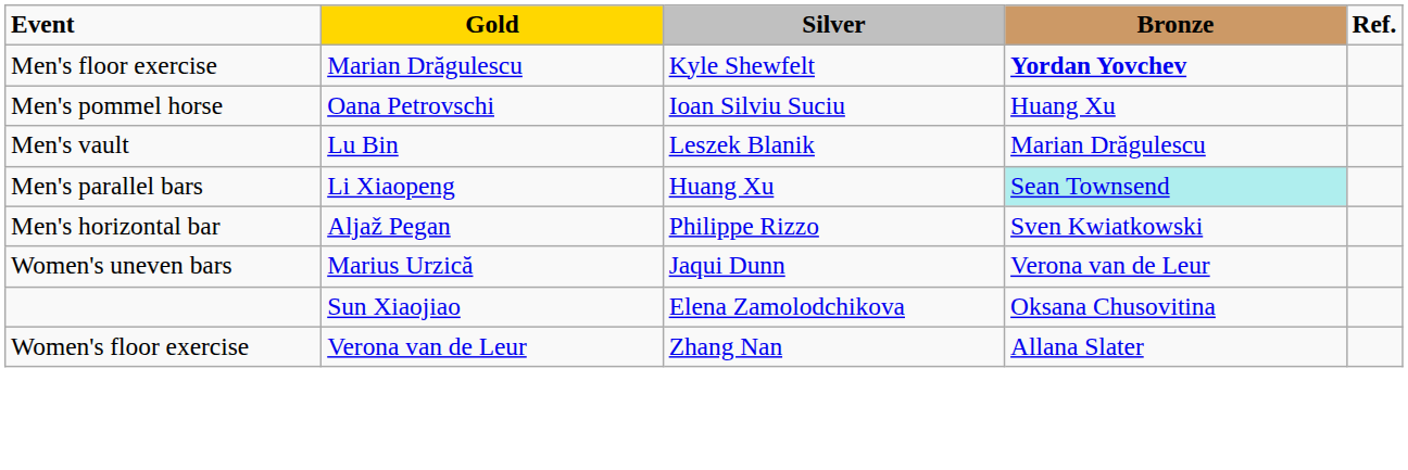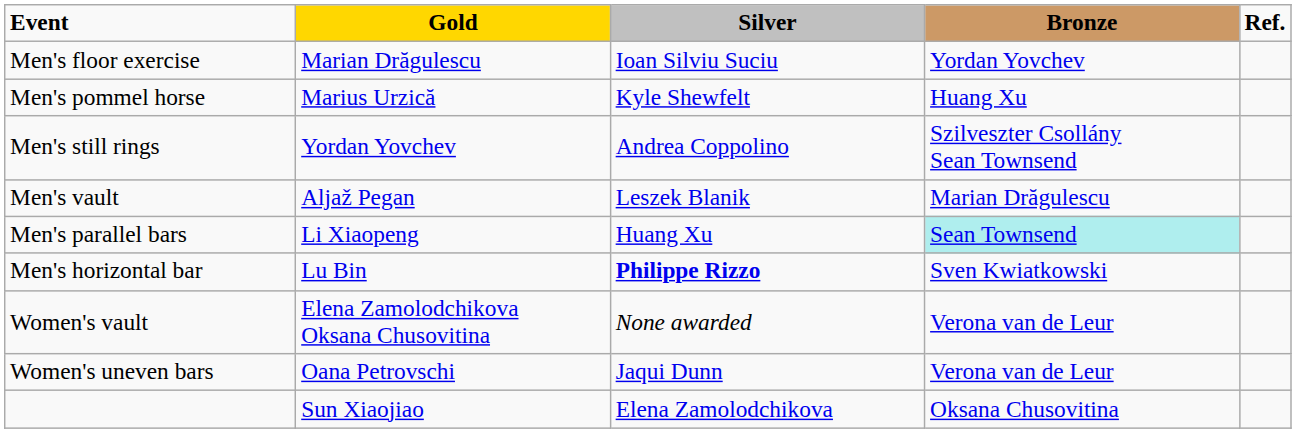Men's floor exercise | Silver: Kyle Shewfelt -> Ioan Silviu Suciu
Men's floor exercise | Bronze: bold -> normal
Men's pommel horse | Gold: Oana Petrovschi -> Marius Urzică
Men's pommel horse | Silver: Ioan Silviu Suciu -> Kyle Shewfelt
+ row: Men's still rings | Yordan Yovchev | Andrea Coppolino | Szilveszter Csollány Sean Townsend
Men's vault | Gold: Lu Bin -> Aljaž Pegan
Men's horizontal bar | Gold: Aljaž Pegan -> Lu Bin
Men's horizontal bar | Silver: normal -> bold
+ row: Women's vault | Elena Zamolodchikova Oksana Chusovitina | None awarded | Verona van de Leur
Women's uneven bars | Gold: Marius Urzică -> Oana Petrovschi
- row: Women's floor exercise | Verona van de Leur | Zhang Nan | Allana Slater
